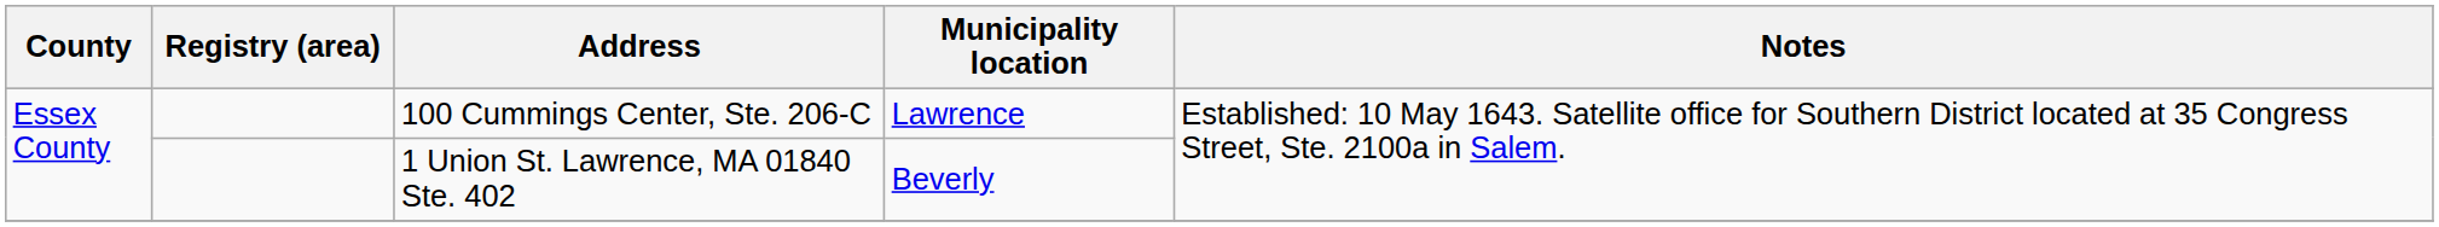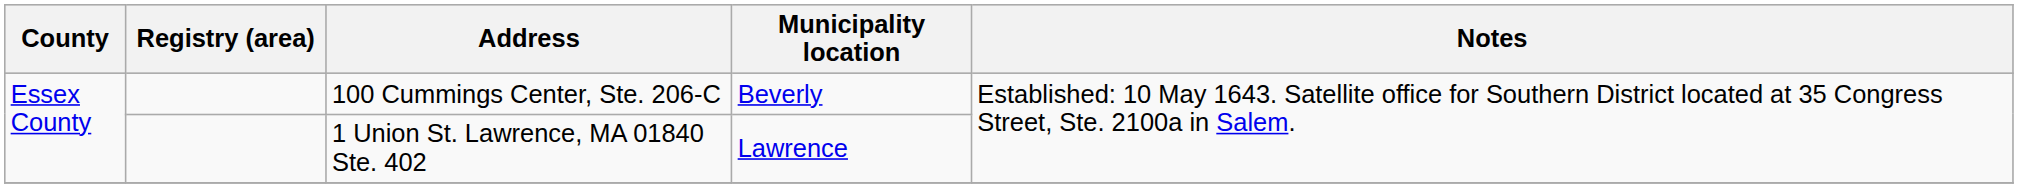100 Cummings Center, Ste. 206-C | Municipality location: Lawrence -> Beverly
1 Union St. Lawrence, MA 01840 Ste. 402 | Municipality location: Beverly -> Lawrence
